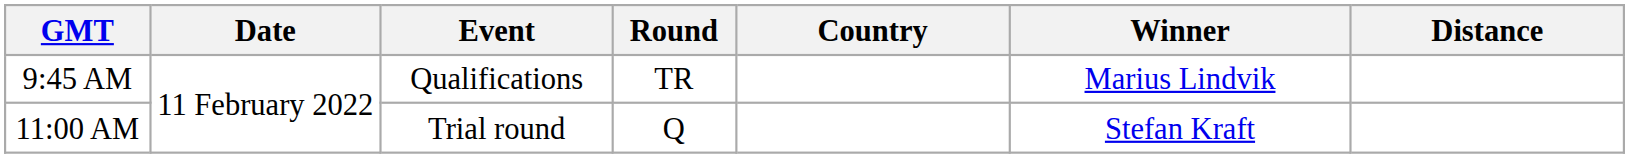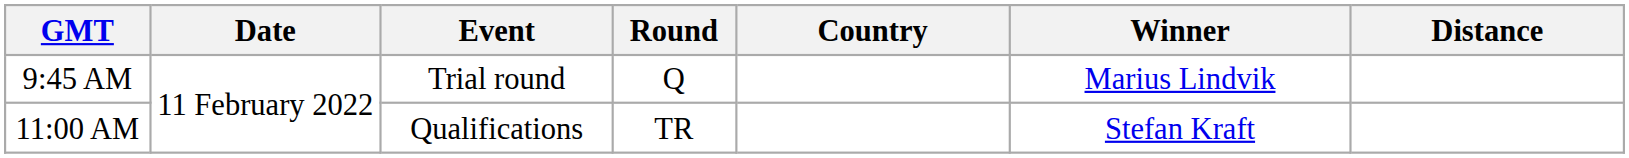9:45 AM | Event: Qualifications -> Trial round
9:45 AM | Round: TR -> Q
11:00 AM | Event: Trial round -> Qualifications
11:00 AM | Round: Q -> TR
